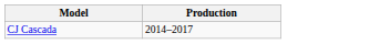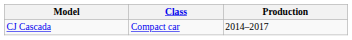+ column: Class | Compact car
